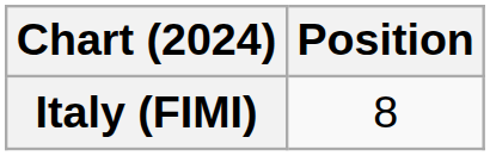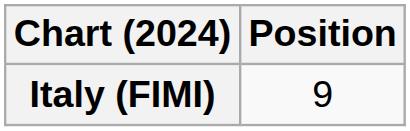Italy (FIMI) | Position: 8 -> 9
